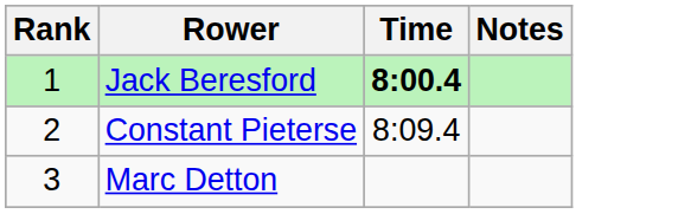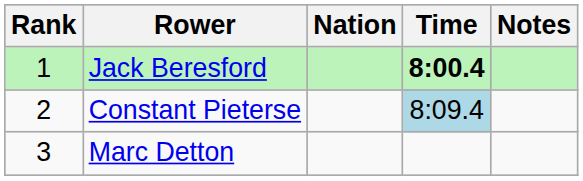+ column: Nation
Constant Pieterse | Time: no background -> lightblue background
